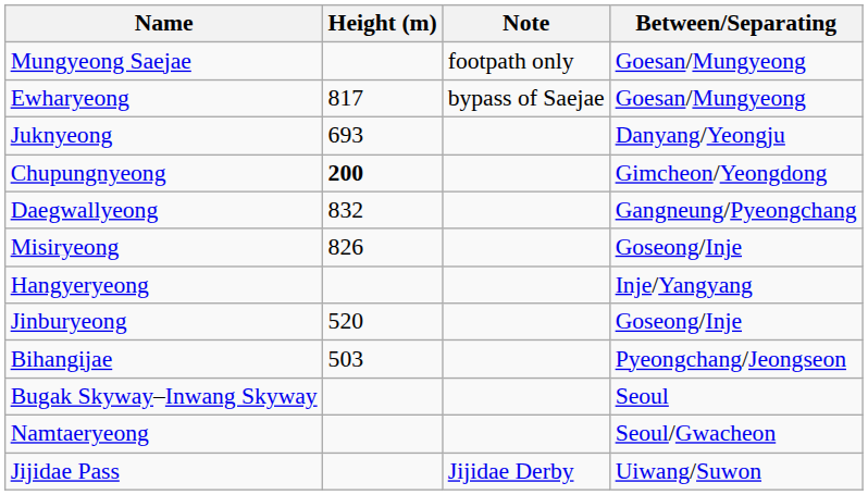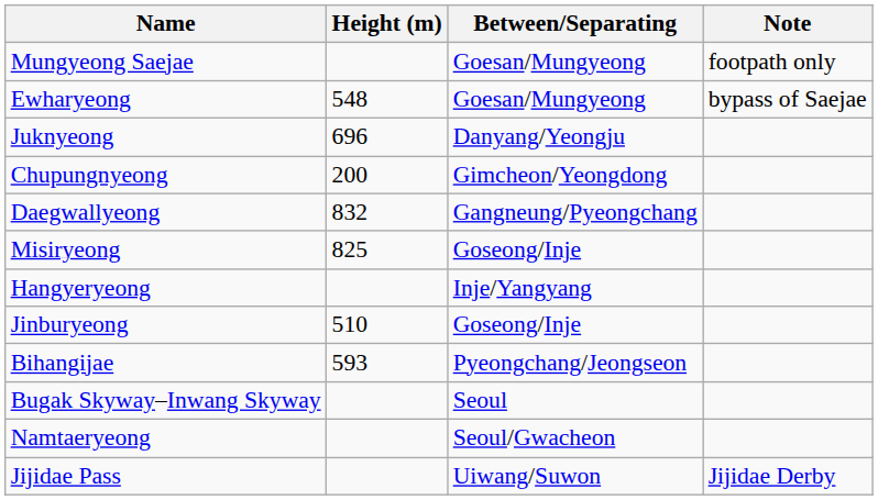columns swapped: Between/Separating <-> Note
Ewharyeong | Height (m): 817 -> 548
Juknyeong | Height (m): 693 -> 696
Chupungnyeong | Height (m): bold -> normal
Misiryeong | Height (m): 826 -> 825
Jinburyeong | Height (m): 520 -> 510
Bihangijae | Height (m): 503 -> 593
